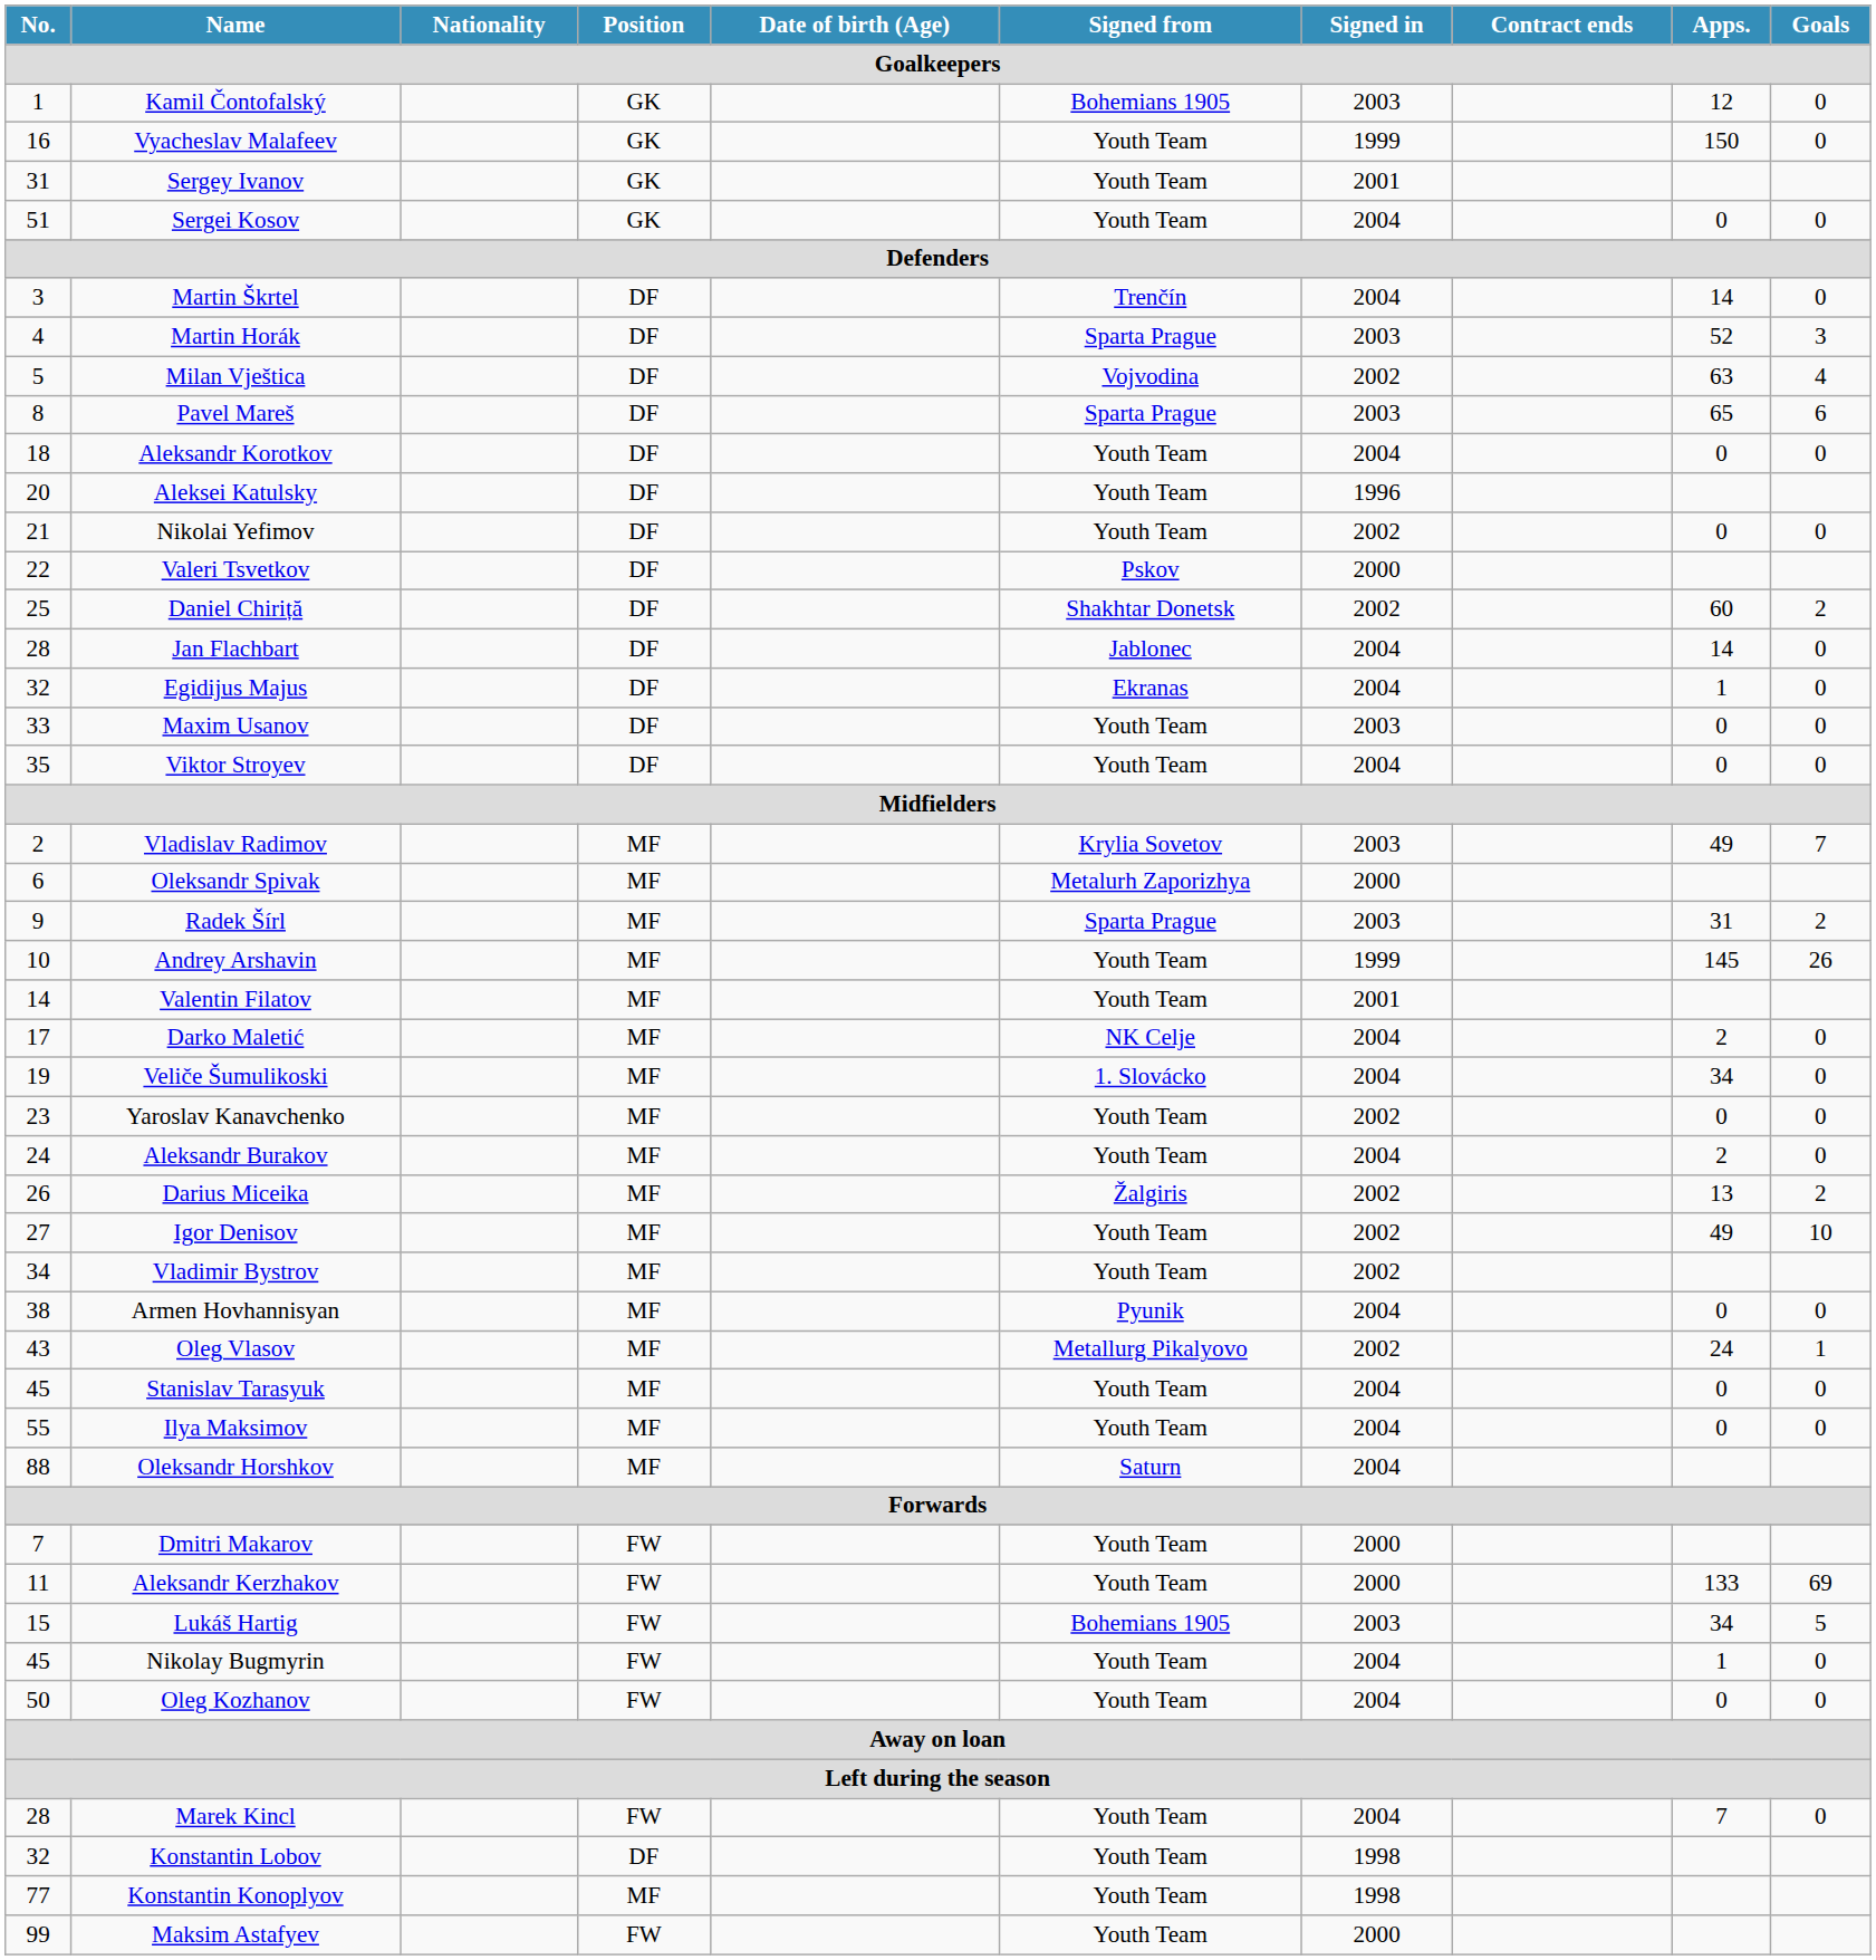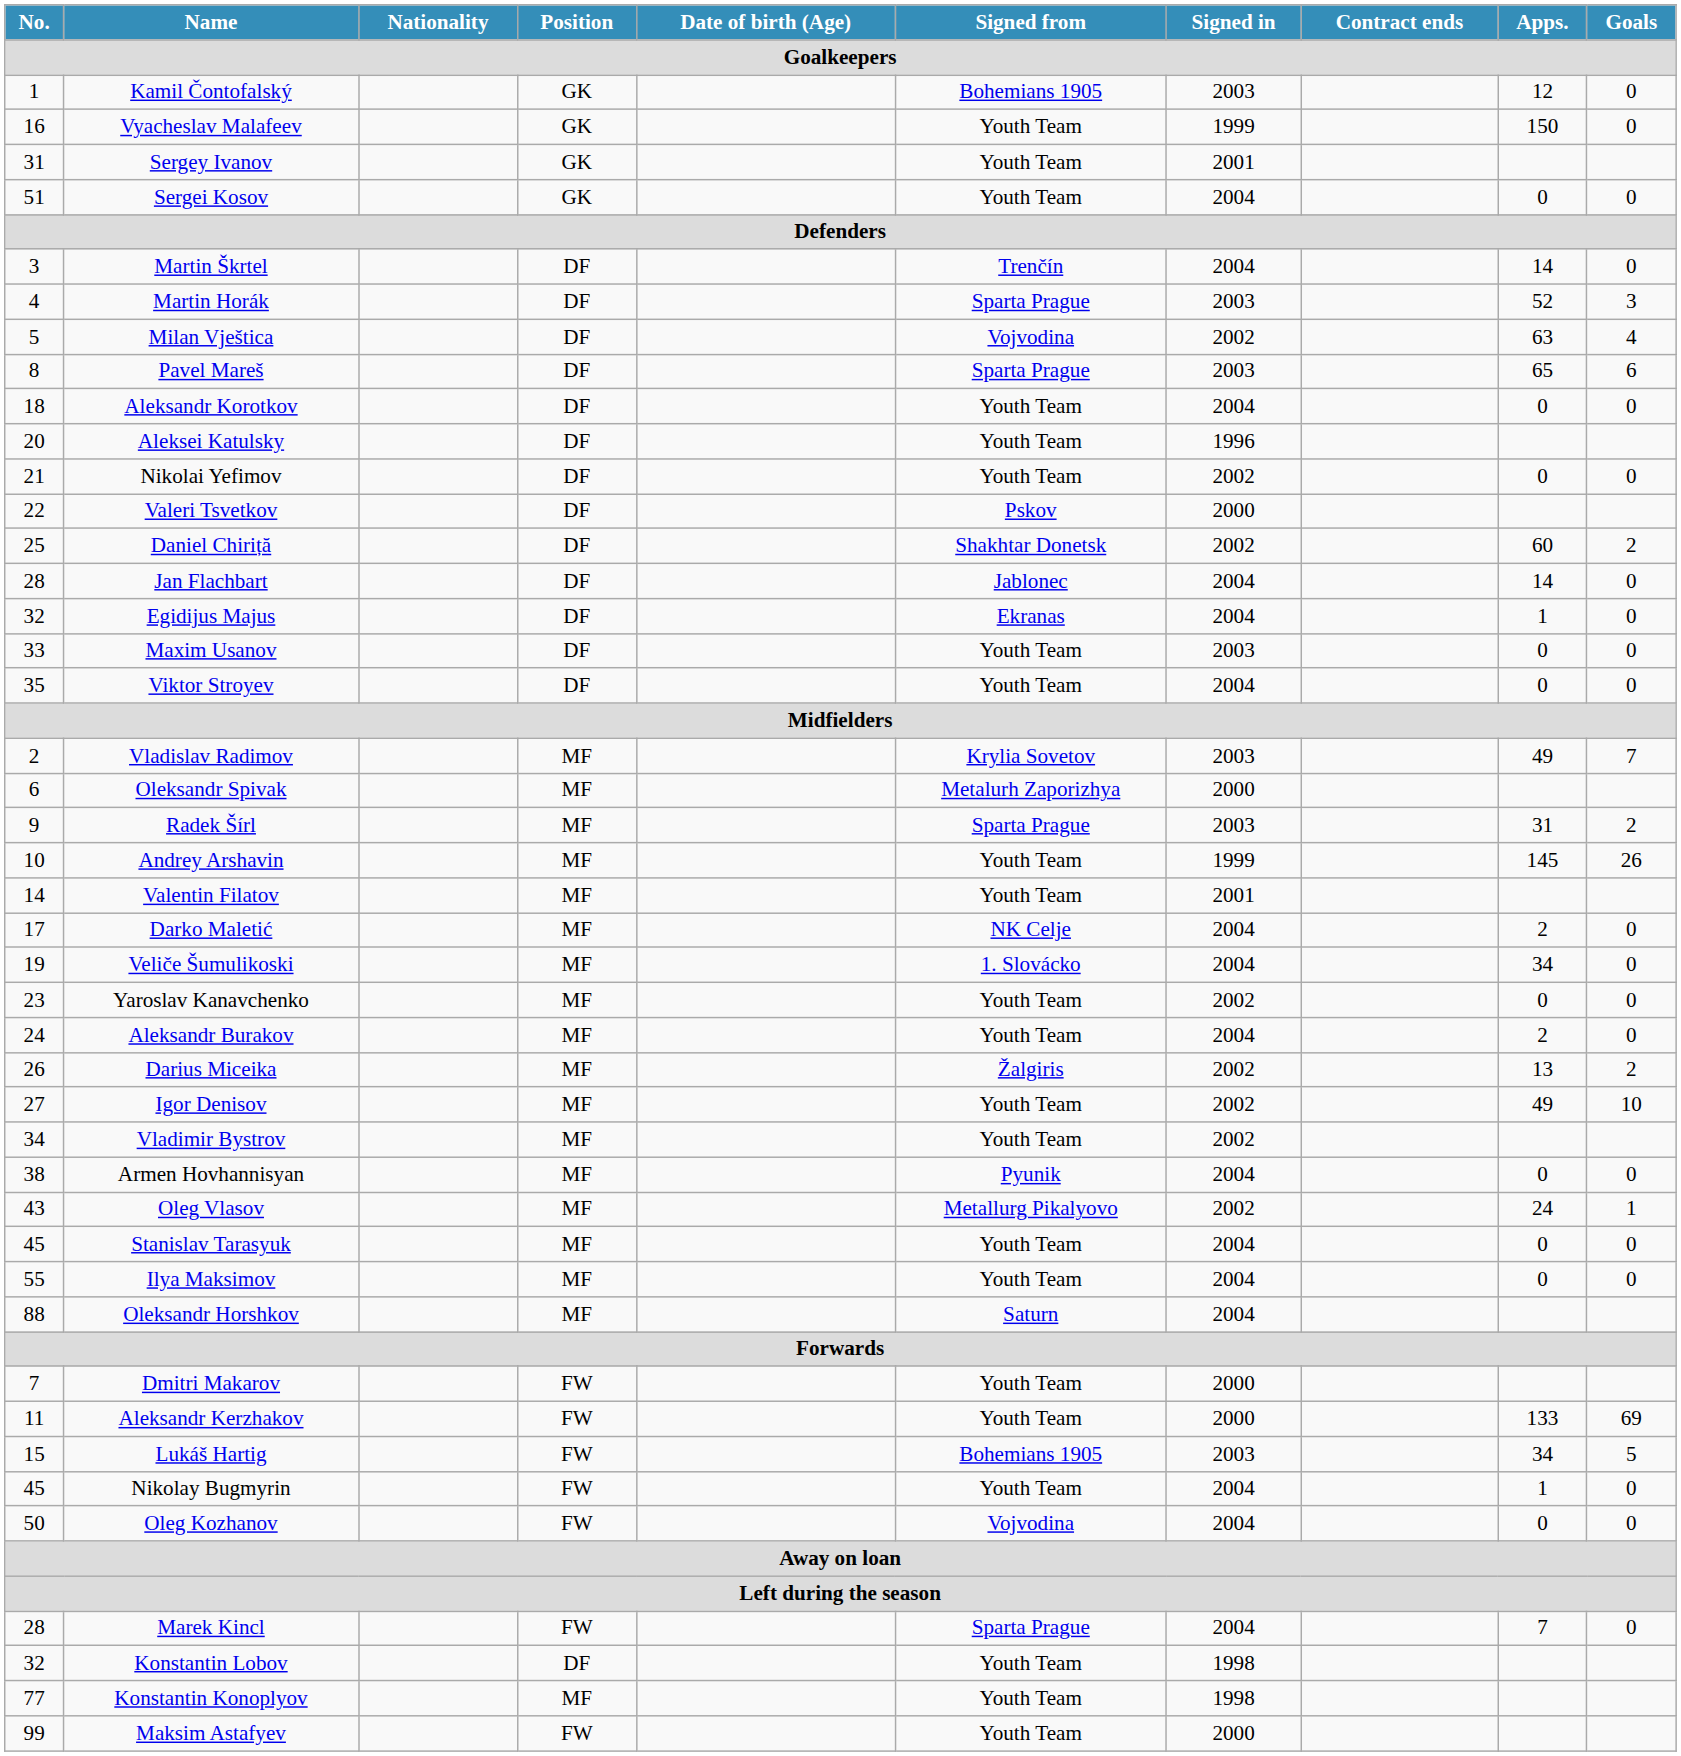Oleg Kozhanov | Signed from: Youth Team -> Vojvodina
Marek Kincl | Signed from: Youth Team -> Sparta Prague
